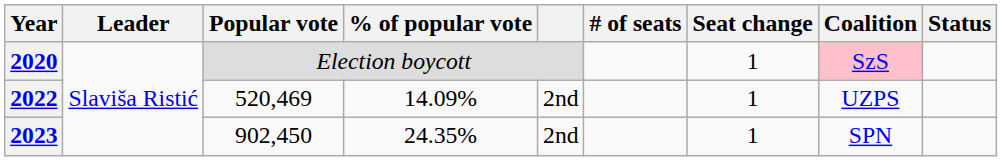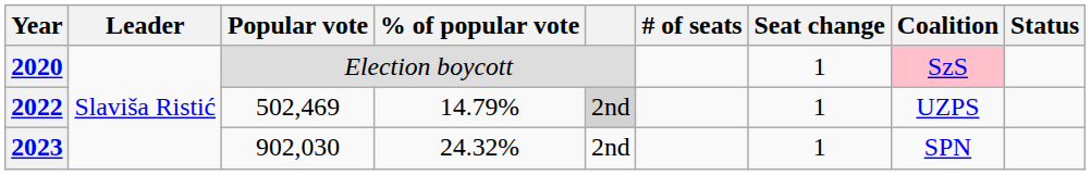2022 | Popular vote: 520,469 -> 502,469
2022 | % of popular vote: 14.09% -> 14.79%
2022 | column 5: no background -> lightgrey background
2023 | Popular vote: 902,450 -> 902,030
2023 | % of popular vote: 24.35% -> 24.32%
